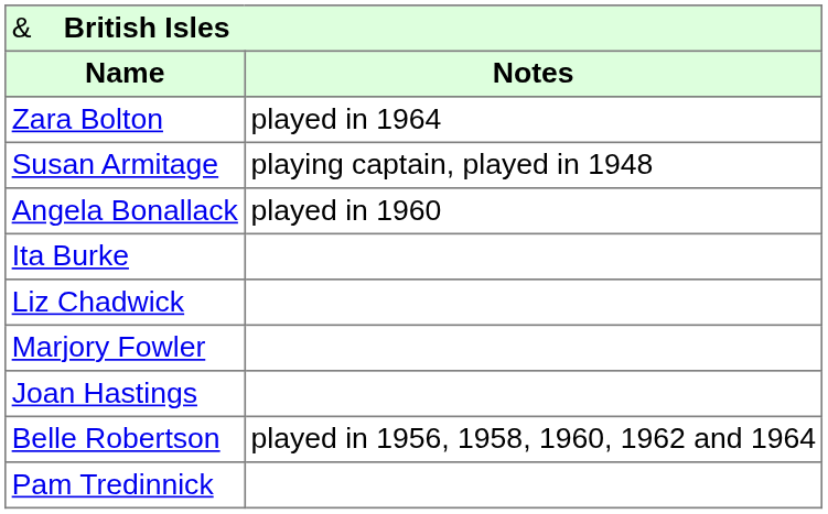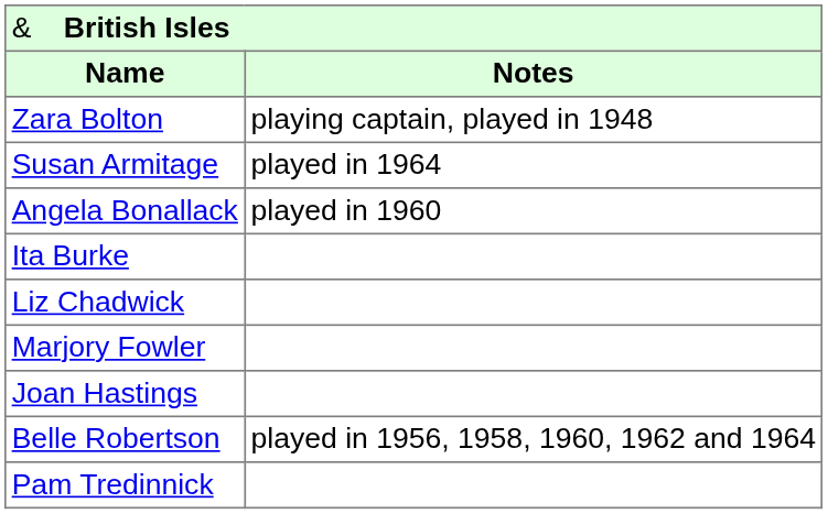Zara Bolton | column 2: played in 1964 -> playing captain, played in 1948
Susan Armitage | column 2: playing captain, played in 1948 -> played in 1964
